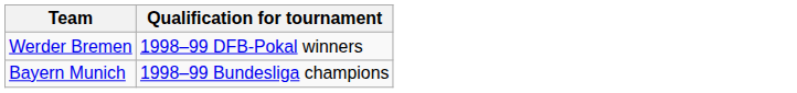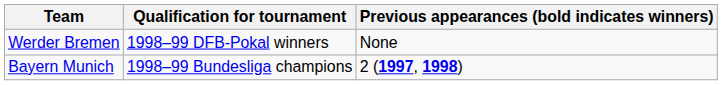+ column: Previous appearances (bold indicates winners) | None | 2 (1997, 1998)
